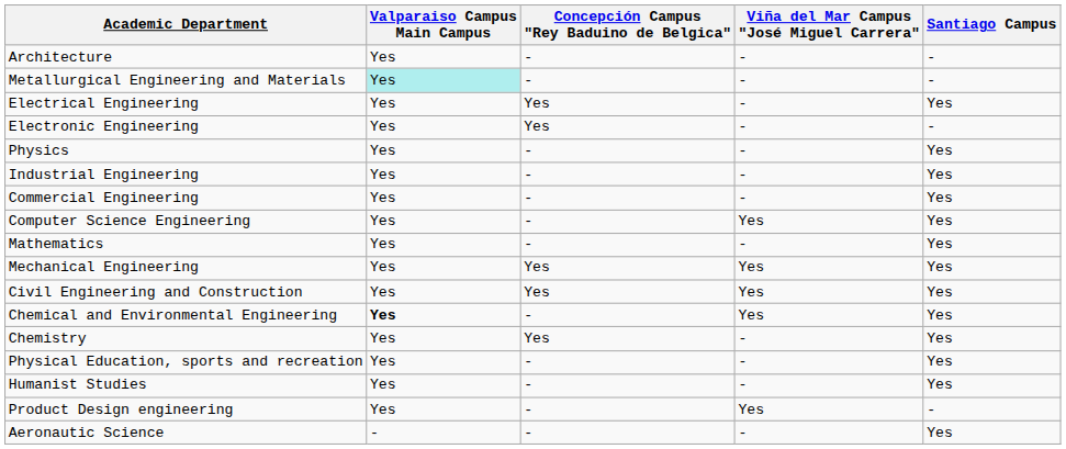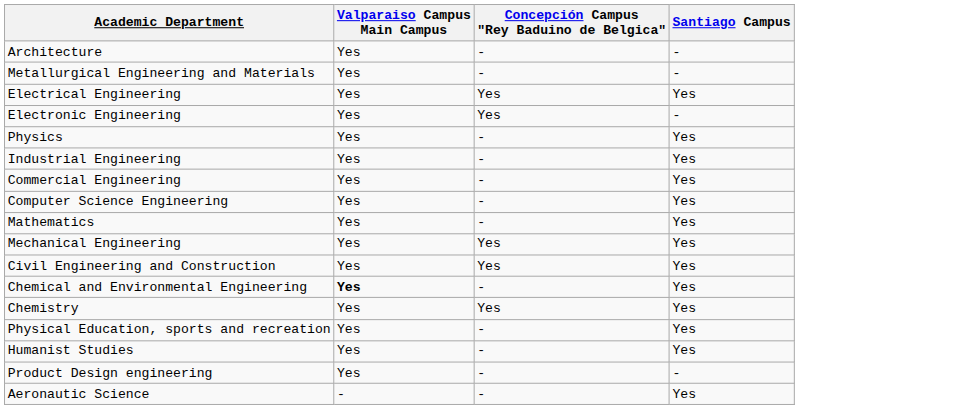- column: Viña del Mar Campus "José Miguel Carrera" | - | - | - | - | - | - | - | Yes | - | Yes | Yes | Yes | - | - | - | Yes | -
Metallurgical Engineering and Materials | Valparaiso Campus Main Campus: paleturquoise background -> no background
